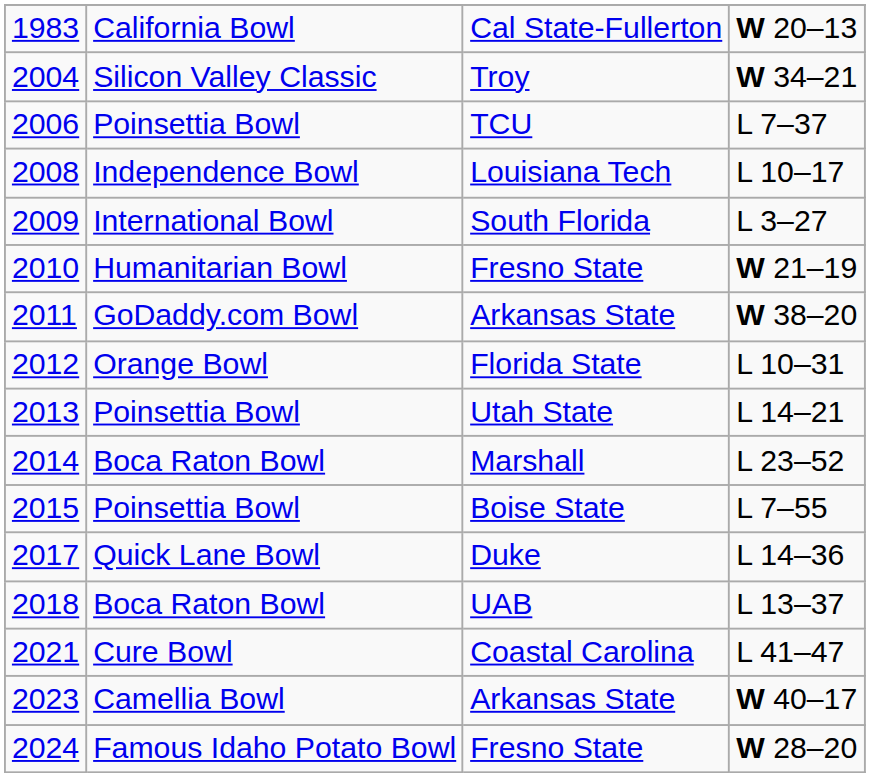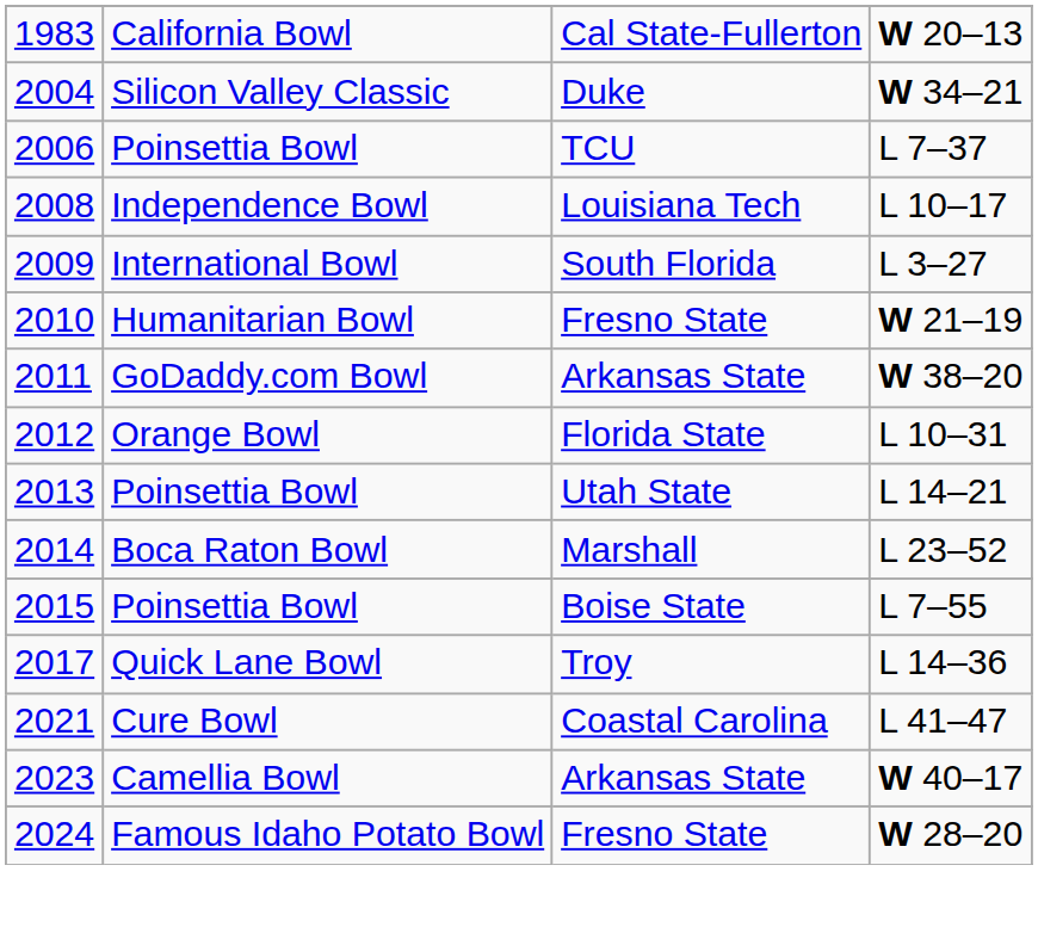2004 | column 3: Troy -> Duke
2017 | column 3: Duke -> Troy
- row: 2018 | Boca Raton Bowl | UAB | L 13–37
